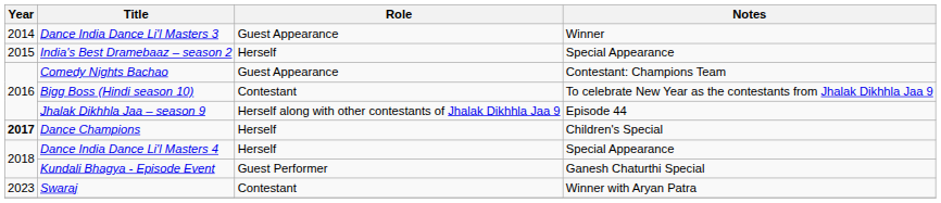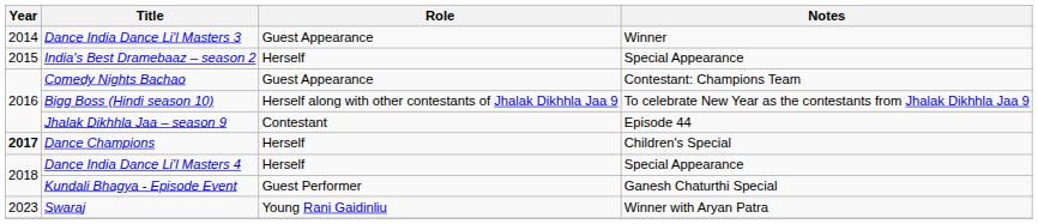Bigg Boss (Hindi season 10) | Role: Contestant -> Herself along with other contestants of Jhalak Dikhhla Jaa 9
Jhalak Dikhhla Jaa – season 9 | Role: Herself along with other contestants of Jhalak Dikhhla Jaa 9 -> Contestant
Swaraj | Role: Contestant -> Young Rani Gaidinliu
